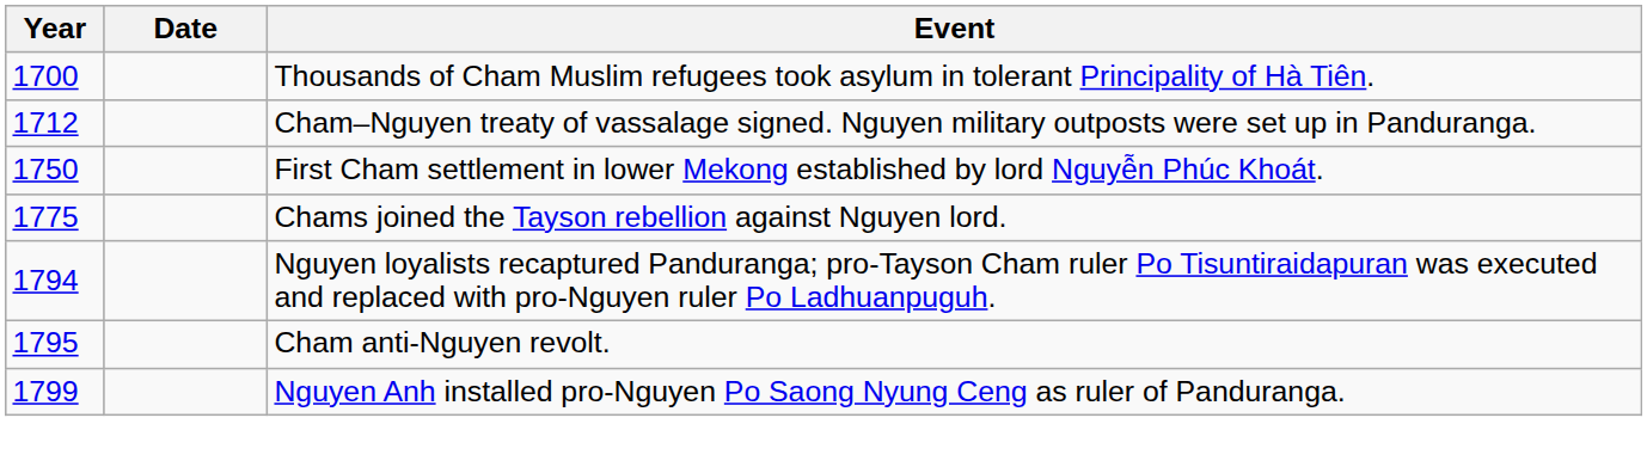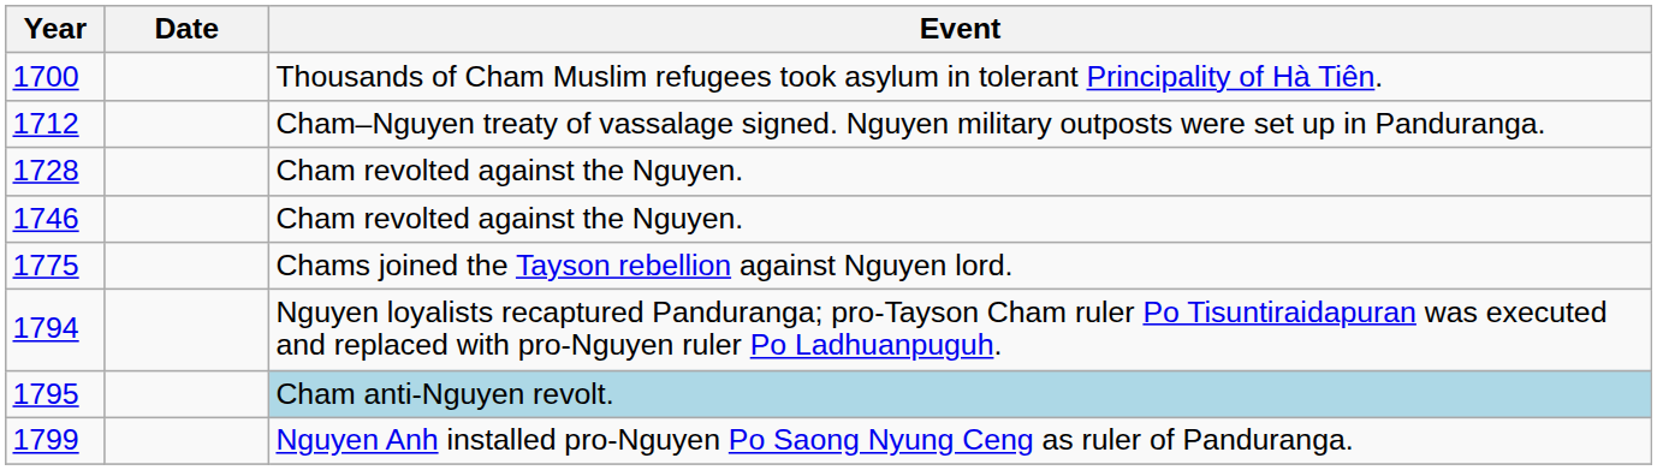+ row: 1728 | Cham revolted against the Nguyen.
+ row: 1746 | Cham revolted against the Nguyen.
- row: 1750 | First Cham settlement in lower Mekong established by lord Nguyễn Phúc Khoát.
1795 | Event: no background -> lightblue background
